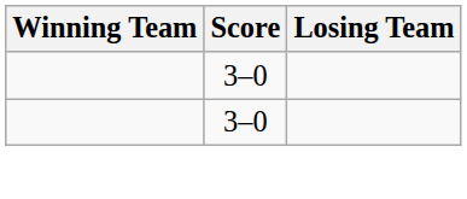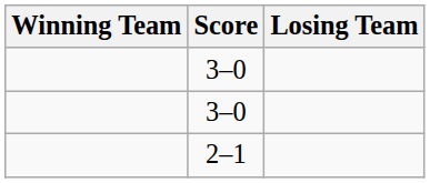+ row: 2–1
